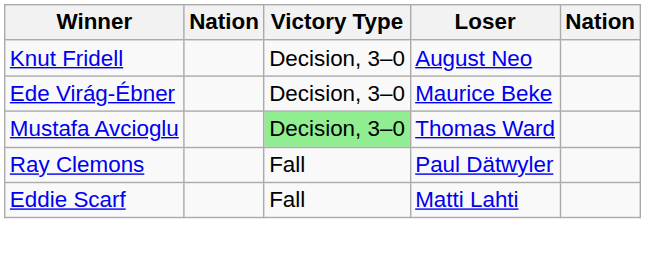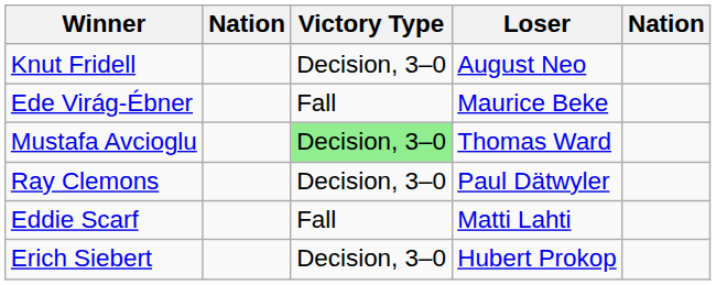Ede Virág-Ébner | Victory Type: Decision, 3–0 -> Fall
Ray Clemons | Victory Type: Fall -> Decision, 3–0
+ row: Erich Siebert | Decision, 3–0 | Hubert Prokop
